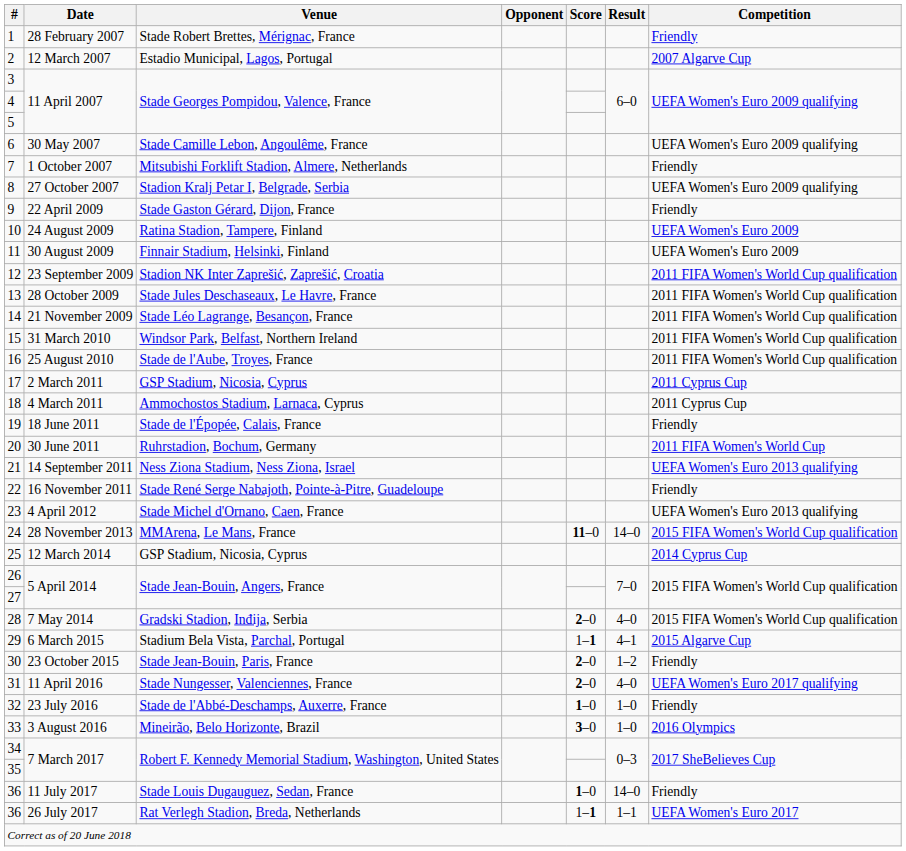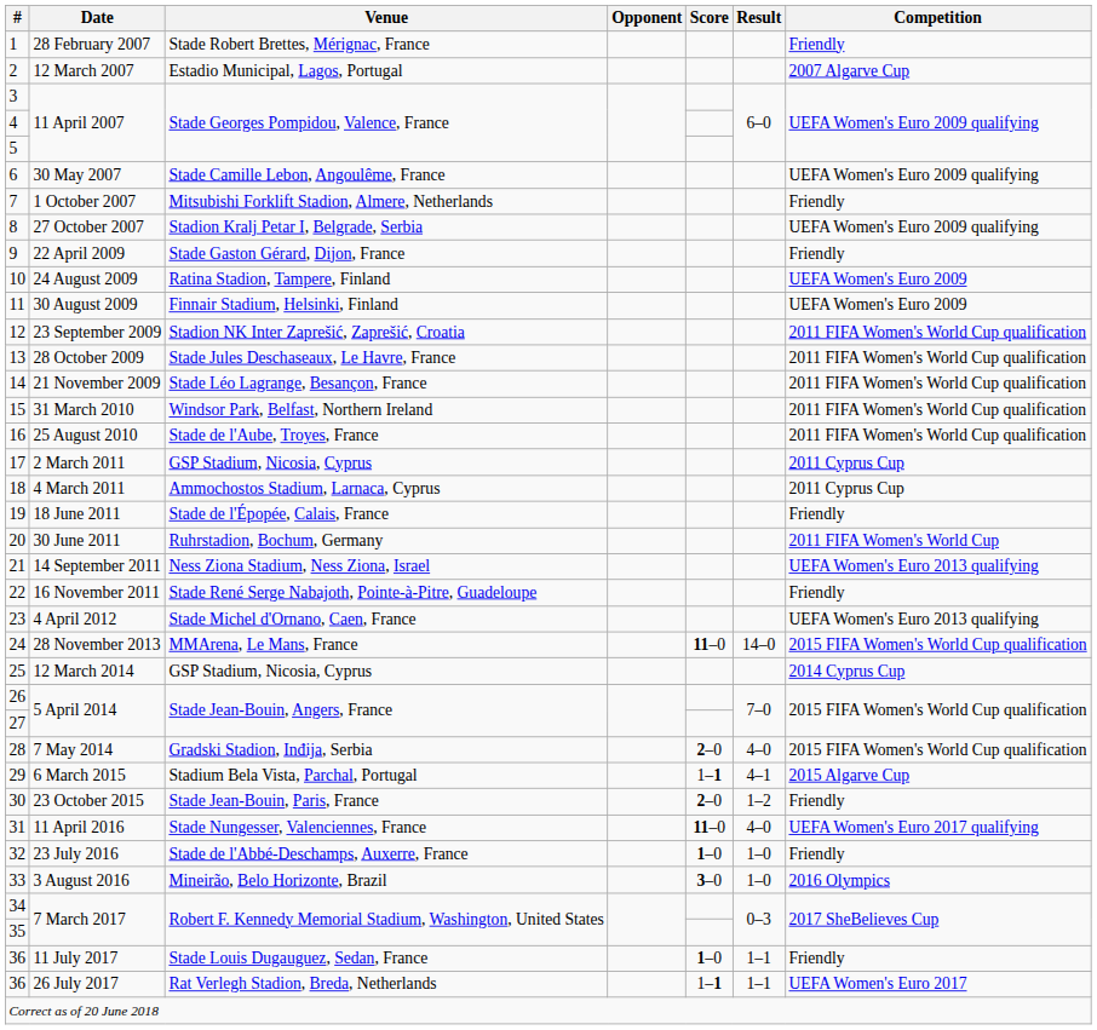31 | Score: 2–0 -> 11–0
36 / 11 July 2017 | Result: 14–0 -> 1–1
